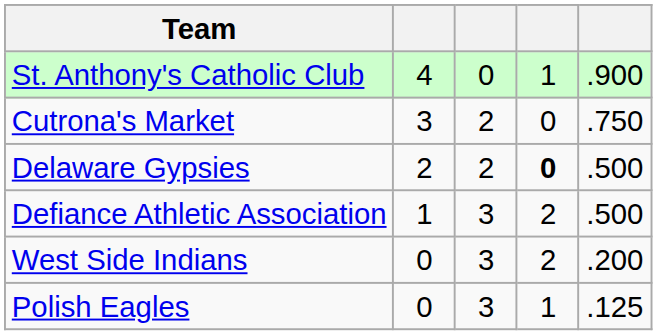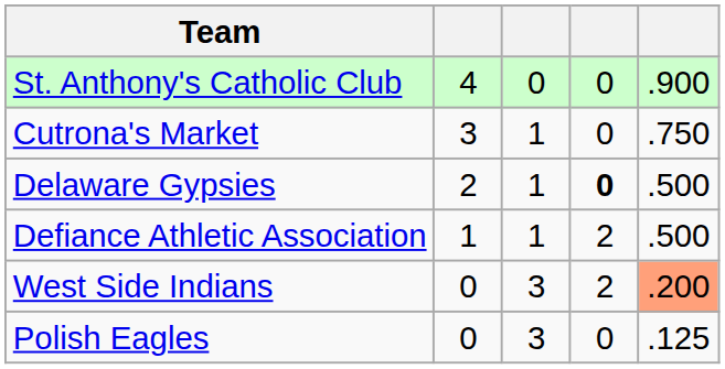St. Anthony's Catholic Club | column 4: 1 -> 0
Cutrona's Market | column 3: 2 -> 1
Delaware Gypsies | column 3: 2 -> 1
Defiance Athletic Association | column 3: 3 -> 1
West Side Indians | column 5: no background -> lightsalmon background
Polish Eagles | column 4: 1 -> 0
